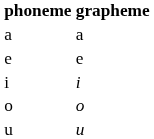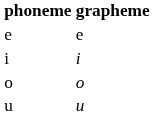- row: а | a
